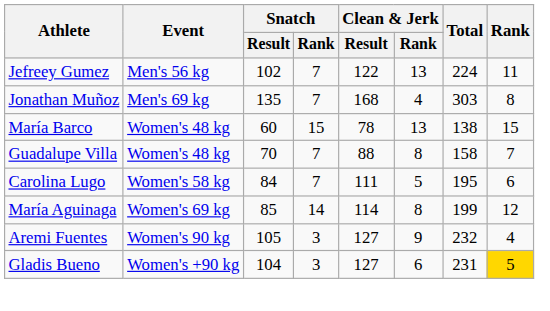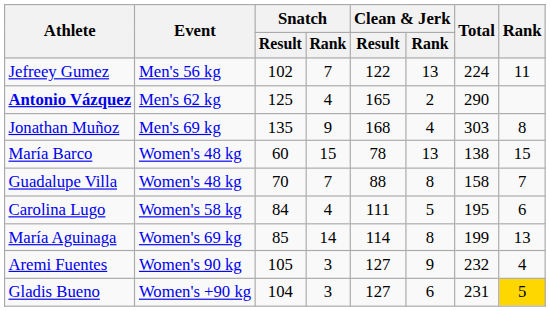+ row: Antonio Vázquez | Men's 62 kg | 125 | 4 | 165 | 2 | 290
Jonathan Muñoz | Snatch / Rank: 7 -> 9
Carolina Lugo | Snatch / Rank: 7 -> 4
María Aguinaga | Rank: 12 -> 13
